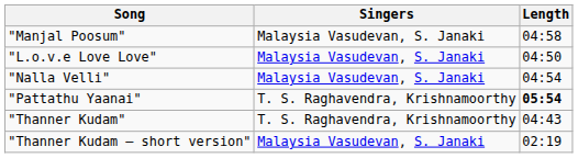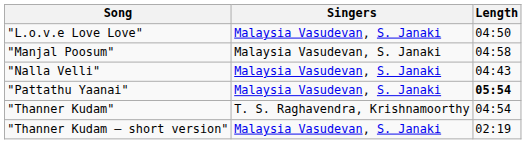rows swapped: "L.o.v.e Love Love" <-> "Manjal Poosum"
"Nalla Velli" | Length: 04:54 -> 04:43
"Pattathu Yaanai" | Singers: T. S. Raghavendra, Krishnamoorthy -> Malaysia Vasudevan, S. Janaki
"Thanner Kudam" | Length: 04:43 -> 04:54
